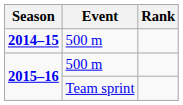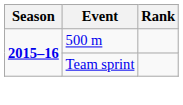- row: 2014–15 | 500 m
